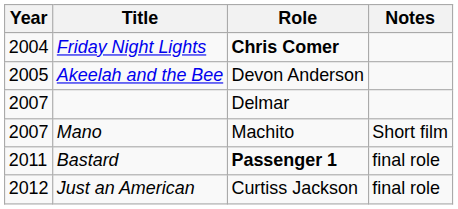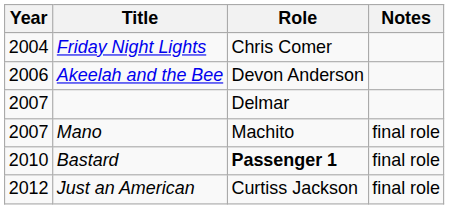Friday Night Lights | Role: bold -> normal
Akeelah and the Bee | Year: 2005 -> 2006
Mano | Notes: Short film -> final role
Bastard | Year: 2011 -> 2010
